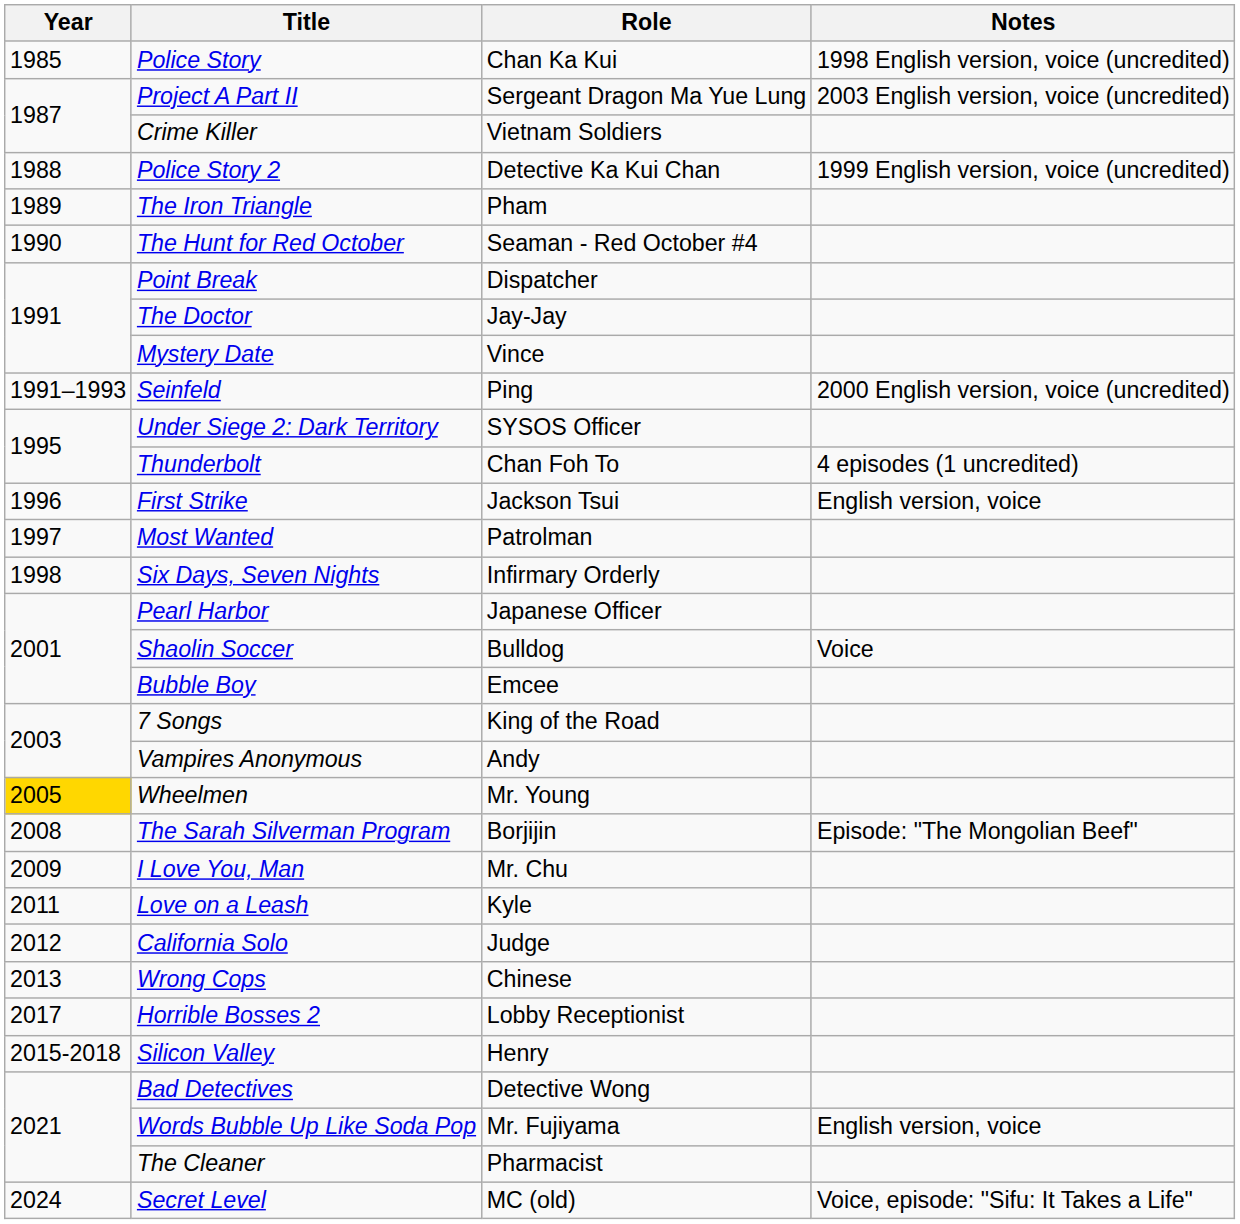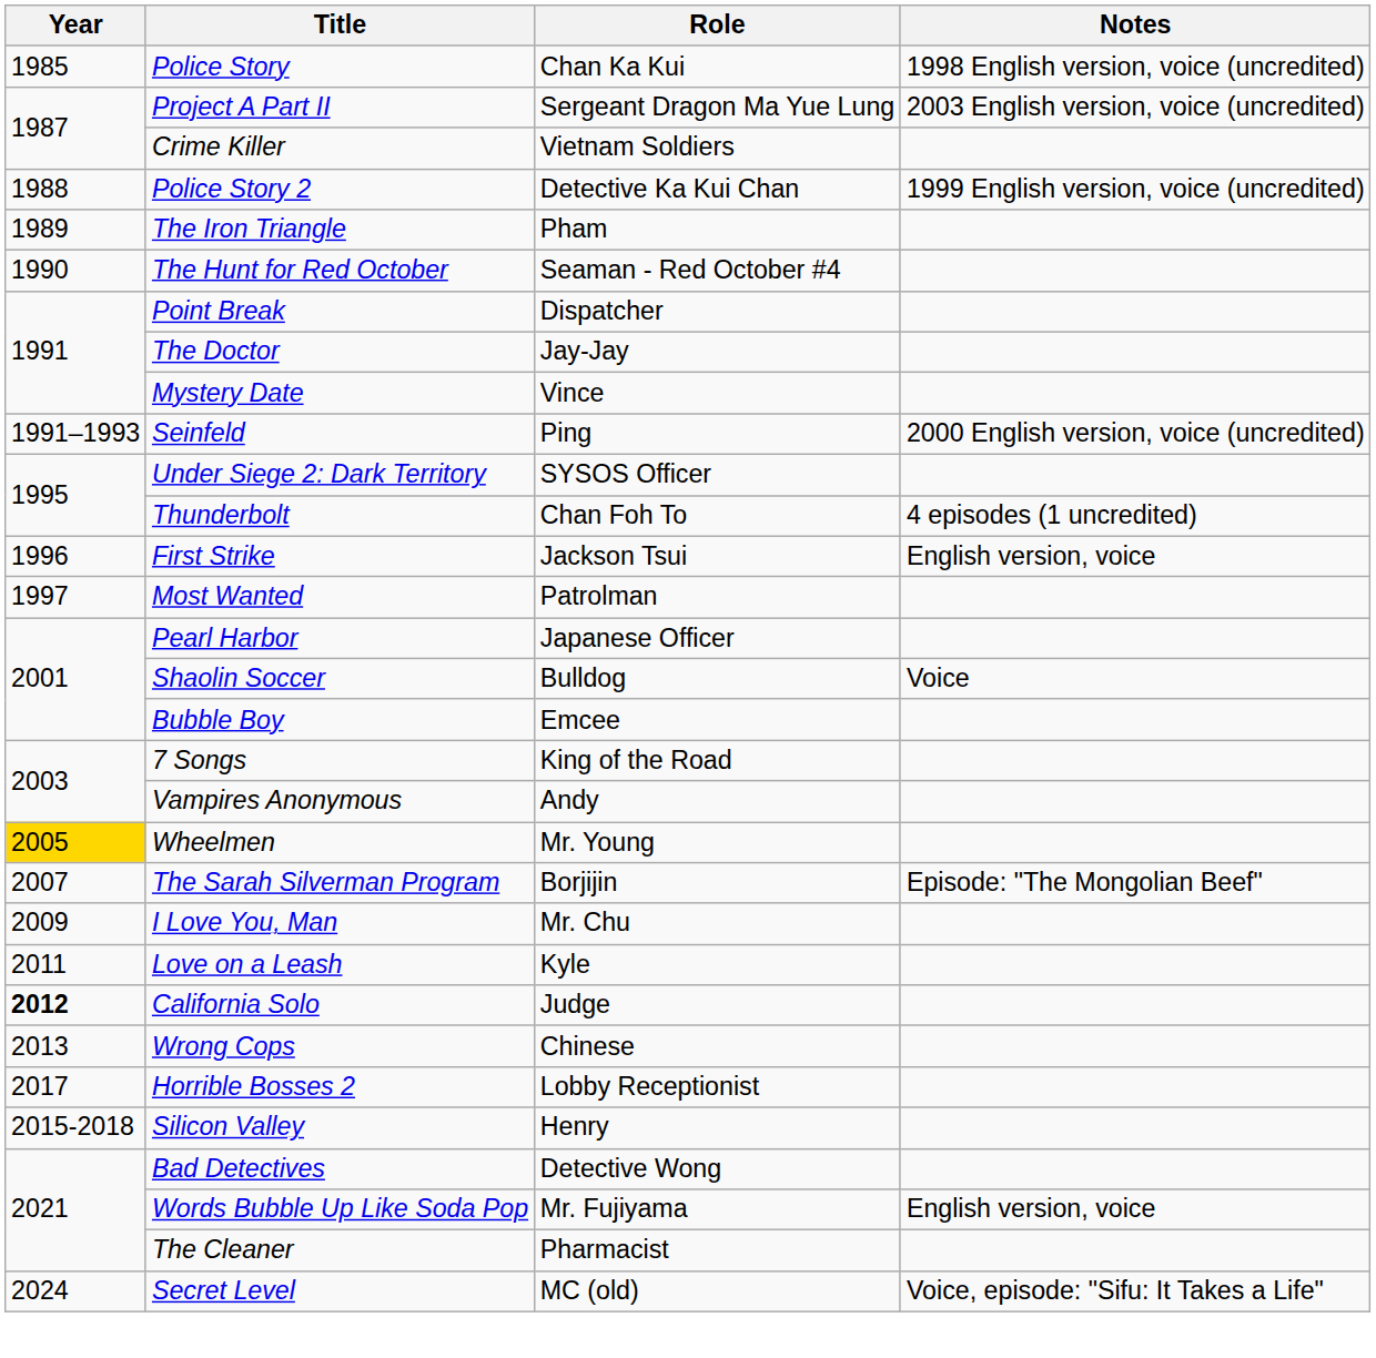- row: 1998 | Six Days, Seven Nights | Infirmary Orderly
The Sarah Silverman Program | Year: 2008 -> 2007
California Solo | Year: normal -> bold
